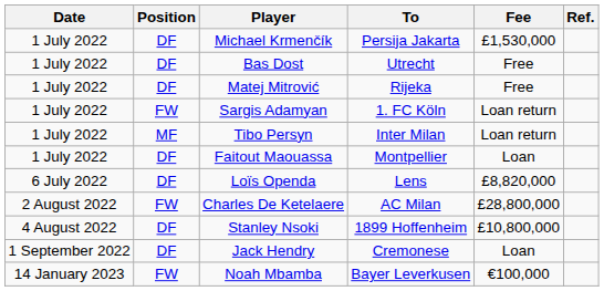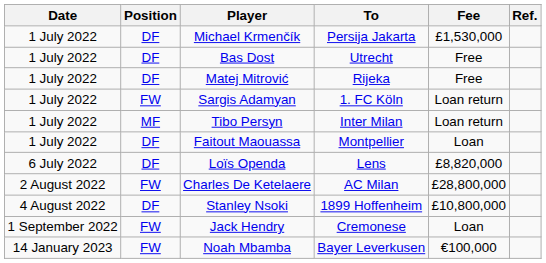Jack Hendry | Position: DF -> FW
